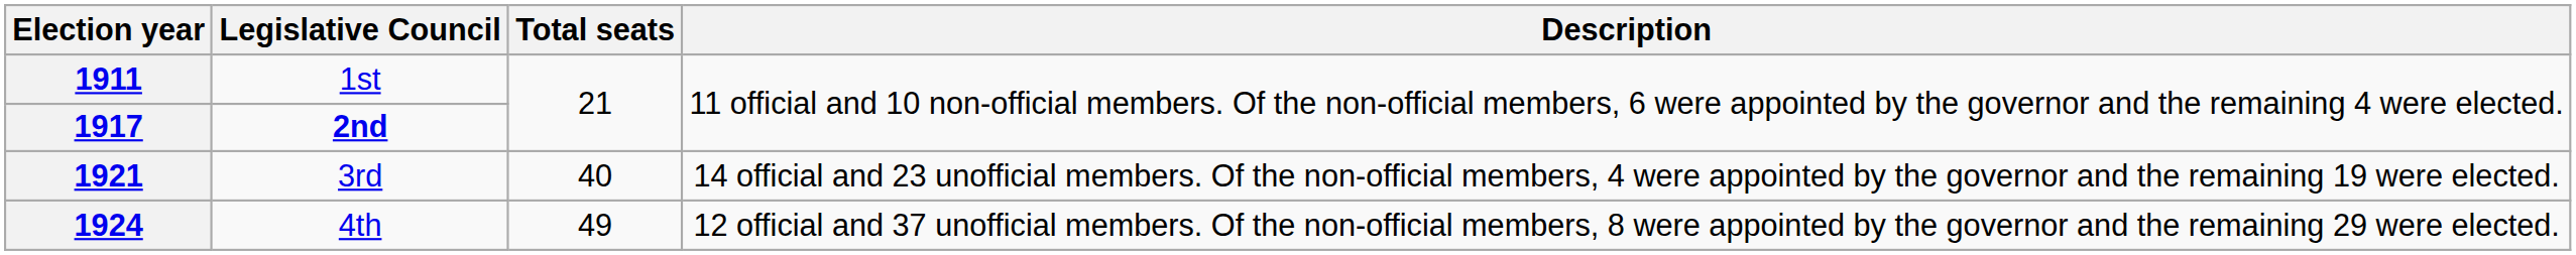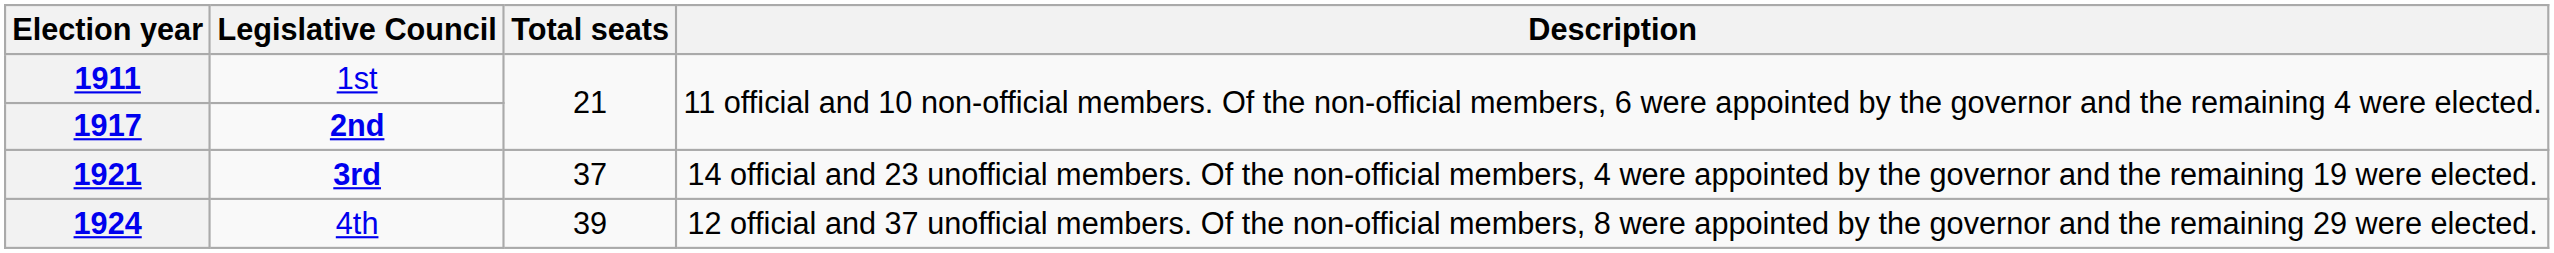1921 | Legislative Council: normal -> bold
1921 | Total seats: 40 -> 37
1924 | Total seats: 49 -> 39
